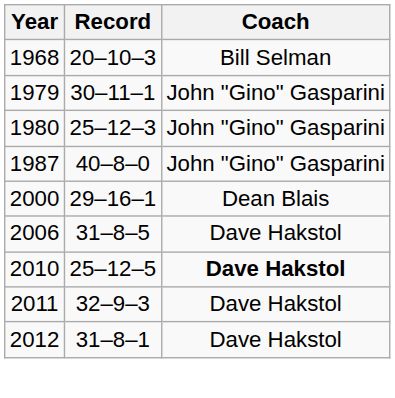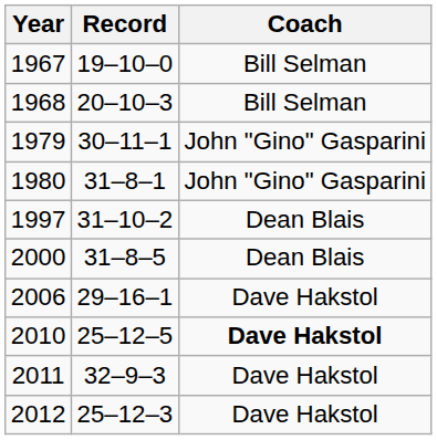+ row: 1967 | 19–10–0 | Bill Selman
1980 | Record: 25–12–3 -> 31–8–1
- row: 1987 | 40–8–0 | John "Gino" Gasparini
+ row: 1997 | 31–10–2 | Dean Blais
2000 | Record: 29–16–1 -> 31–8–5
2006 | Record: 31–8–5 -> 29–16–1
2012 | Record: 31–8–1 -> 25–12–3
